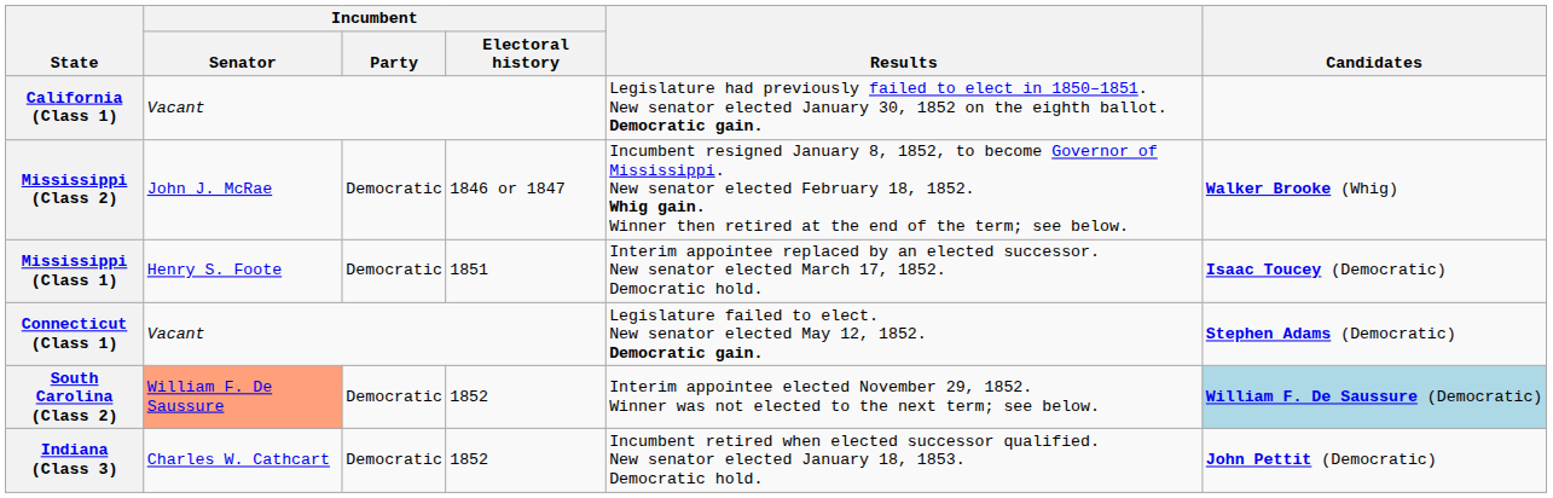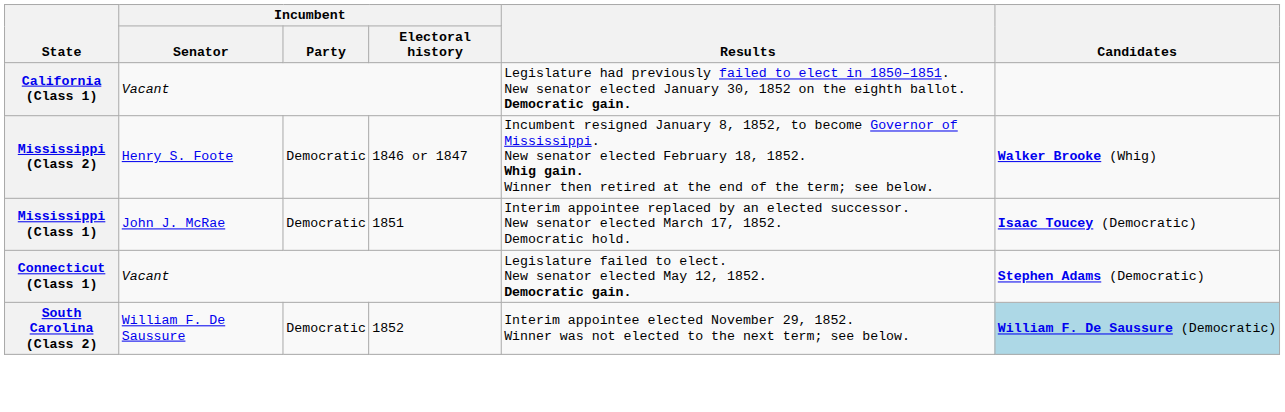Mississippi (Class 2) | Incumbent / Senator: John J. McRae -> Henry S. Foote
Mississippi (Class 1) | Incumbent / Senator: Henry S. Foote -> John J. McRae
South Carolina (Class 2) | Incumbent / Senator: lightsalmon background -> no background
- row: Indiana (Class 3) | Charles W. Cathcart | Democratic | 1852 | Incumbent retired when elected successor qualified. New senator elected January 18, 1853. Democratic hold. | John Pettit (Democratic)
